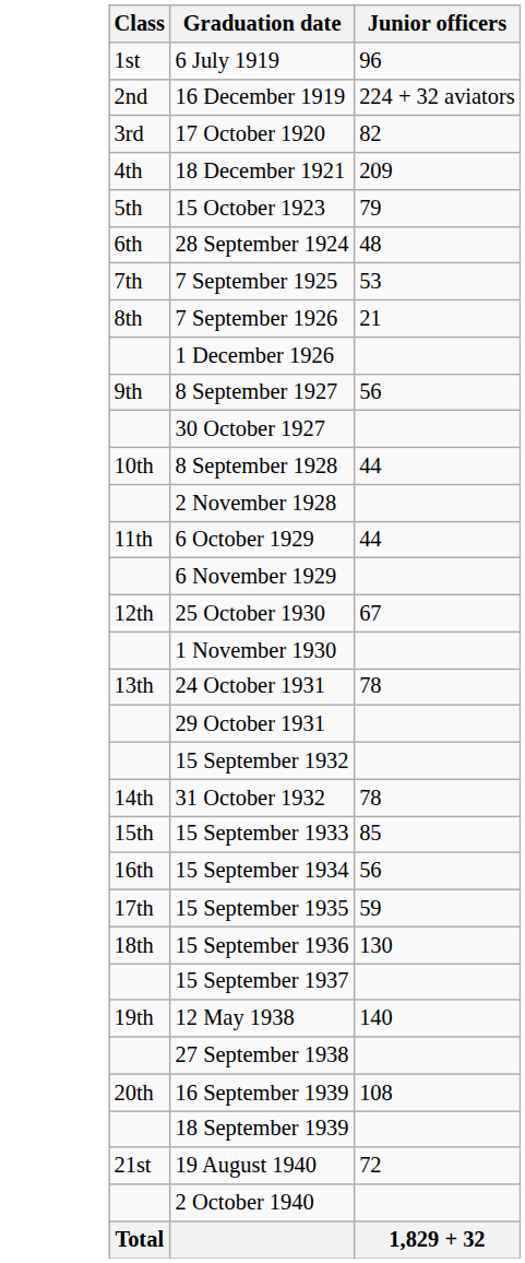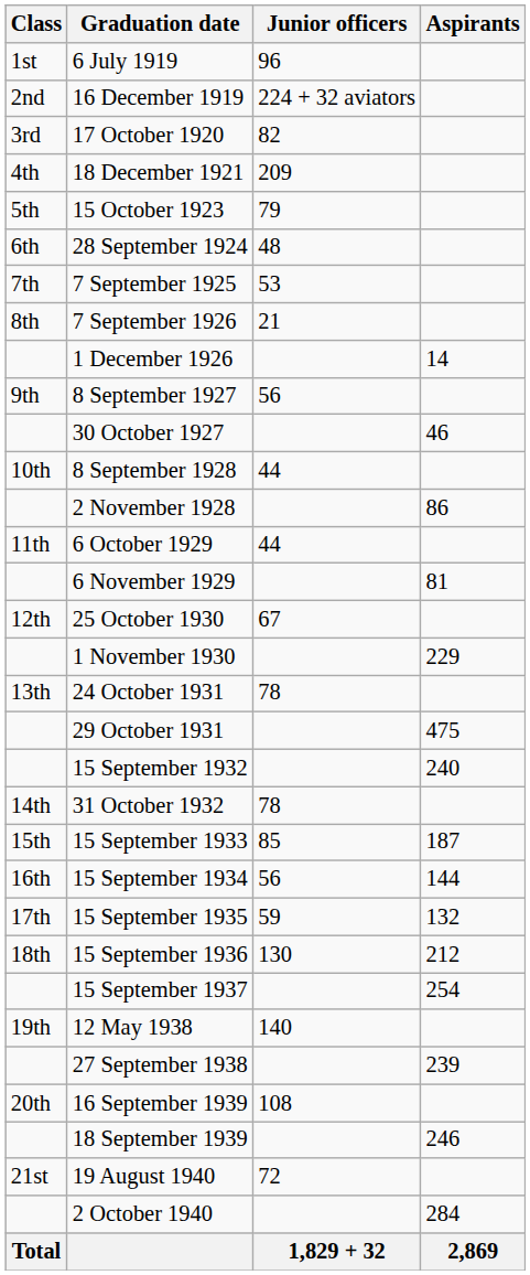+ column: Aspirants | 14 | 46 | 86 | 81 | 229 | 475 | 240 | 187 | 144 | 132 | 212 | 254 | 239 | 246 | 284 | 2,869
